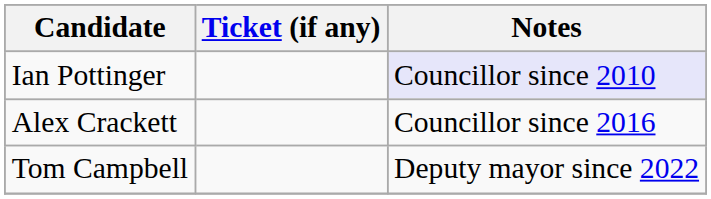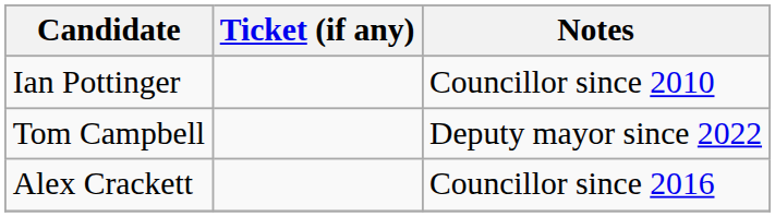Ian Pottinger | Notes: lavender background -> no background
rows swapped: Tom Campbell <-> Alex Crackett
